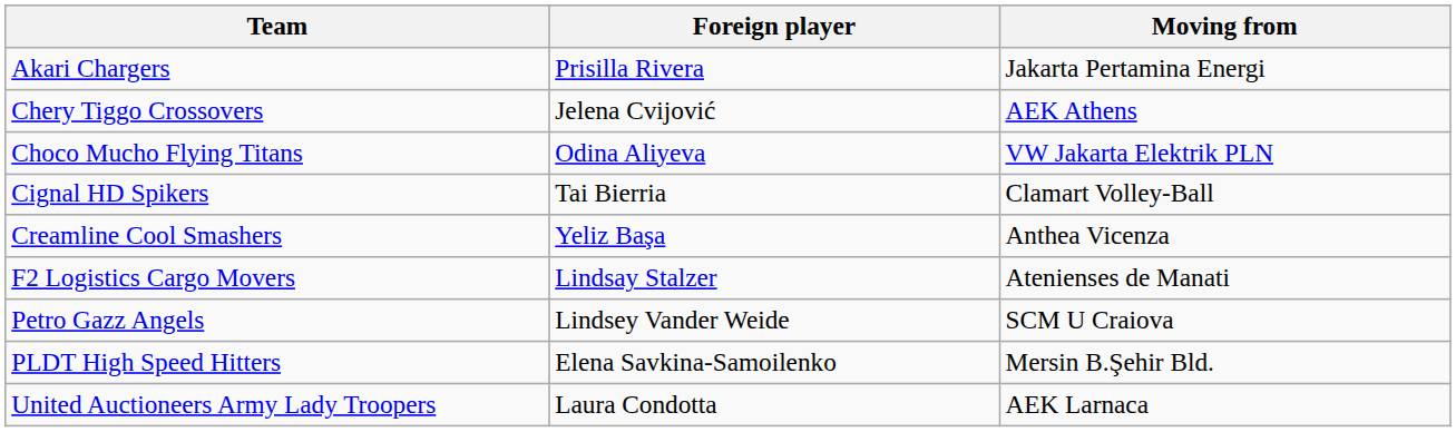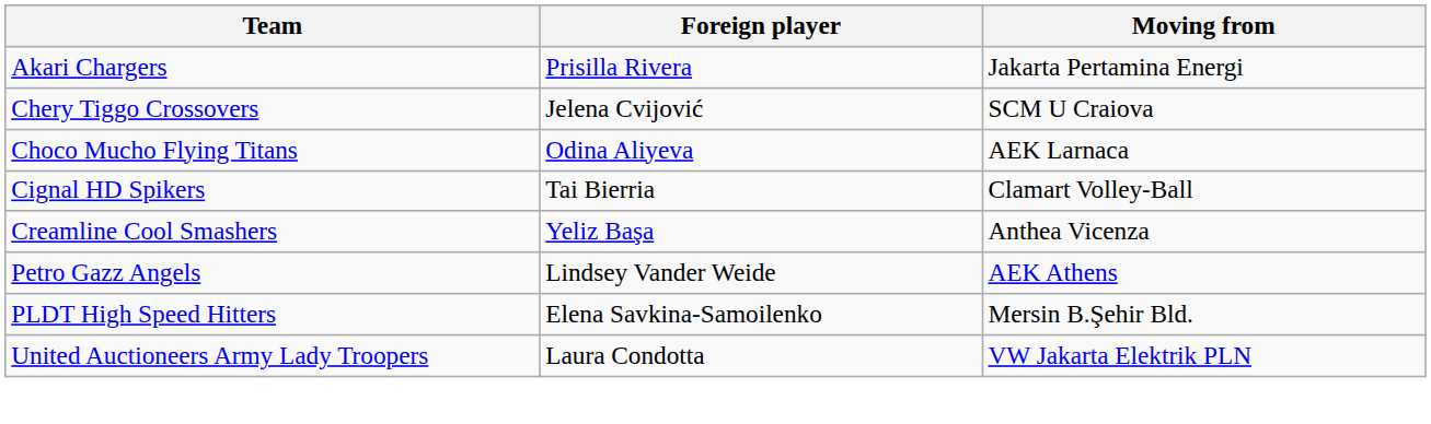Chery Tiggo Crossovers | Moving from: AEK Athens -> SCM U Craiova
Choco Mucho Flying Titans | Moving from: VW Jakarta Elektrik PLN -> AEK Larnaca
- row: F2 Logistics Cargo Movers | Lindsay Stalzer | Atenienses de Manati
Petro Gazz Angels | Moving from: SCM U Craiova -> AEK Athens
United Auctioneers Army Lady Troopers | Moving from: AEK Larnaca -> VW Jakarta Elektrik PLN
